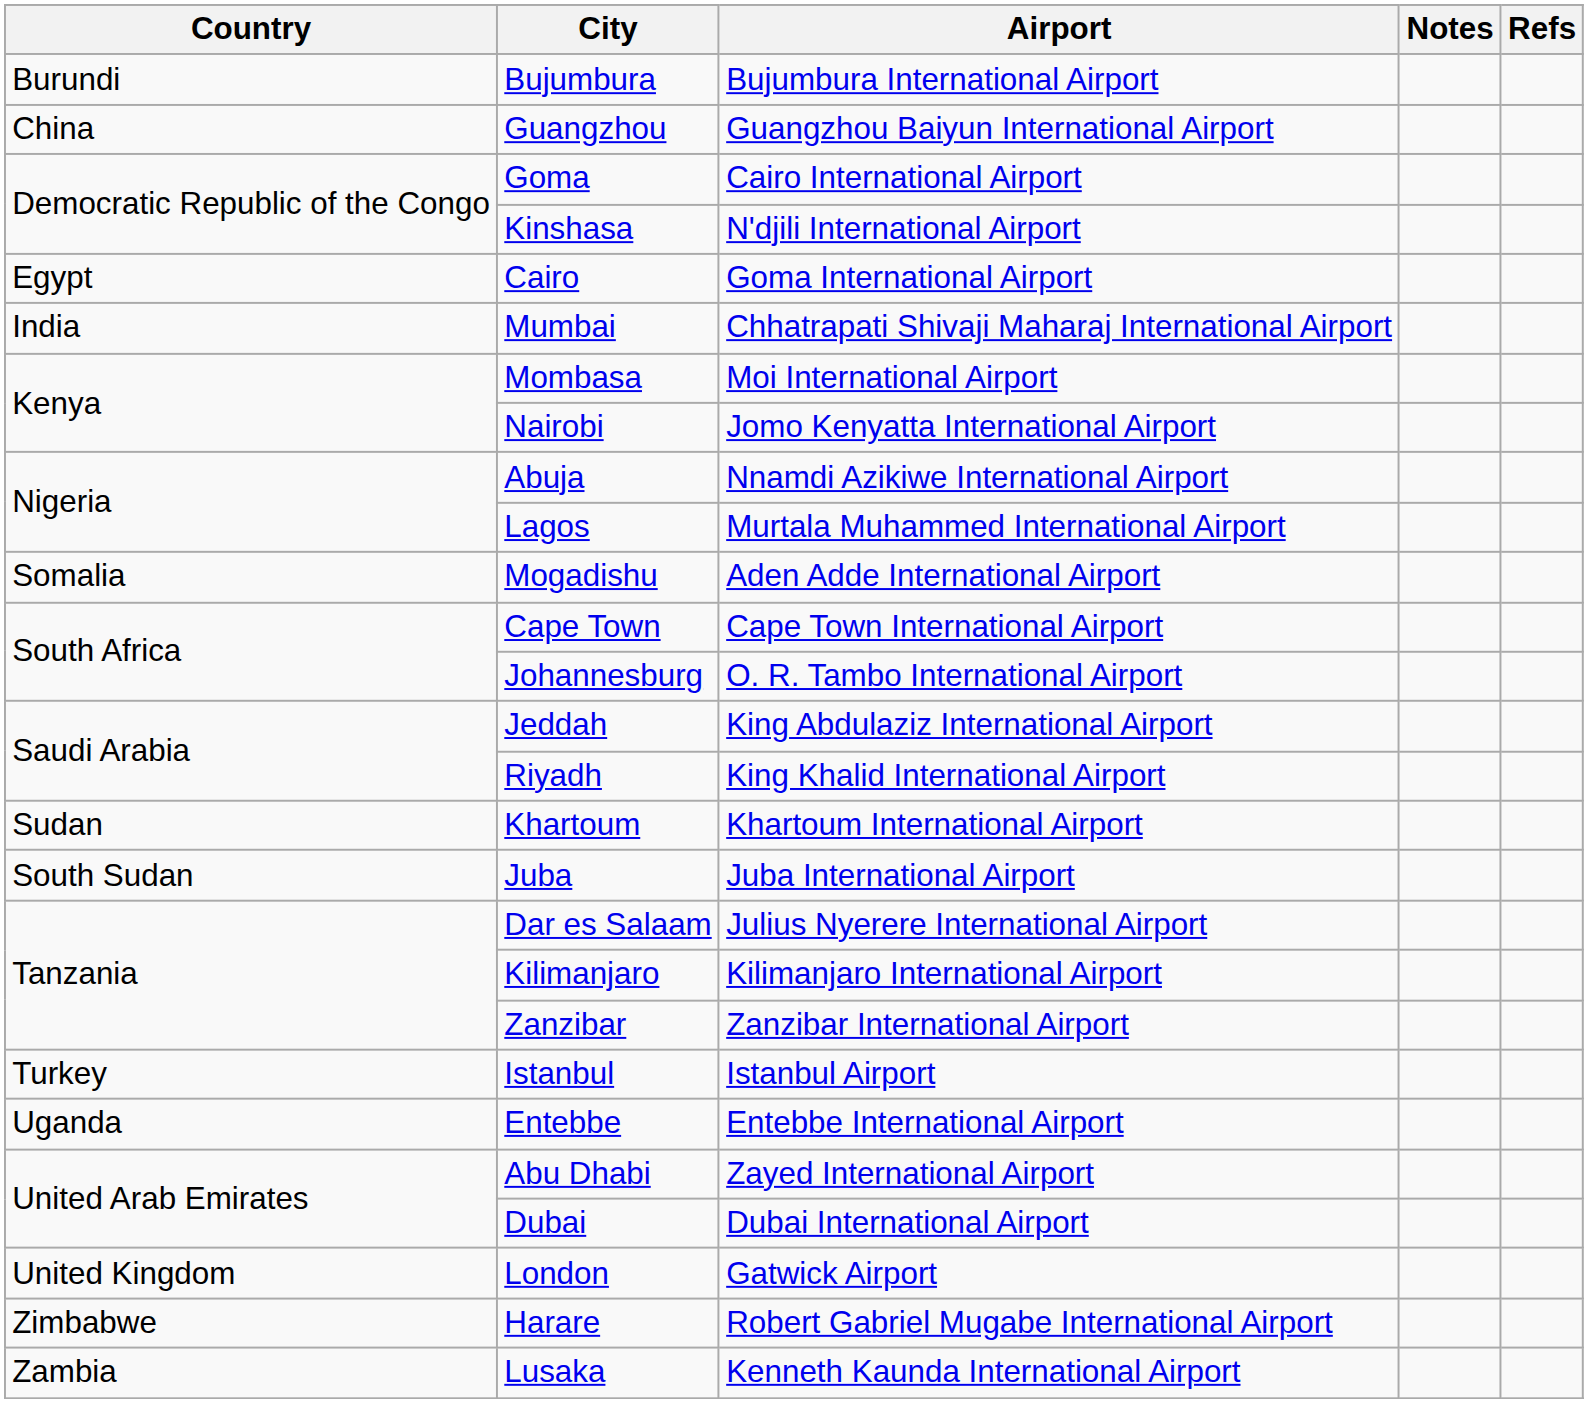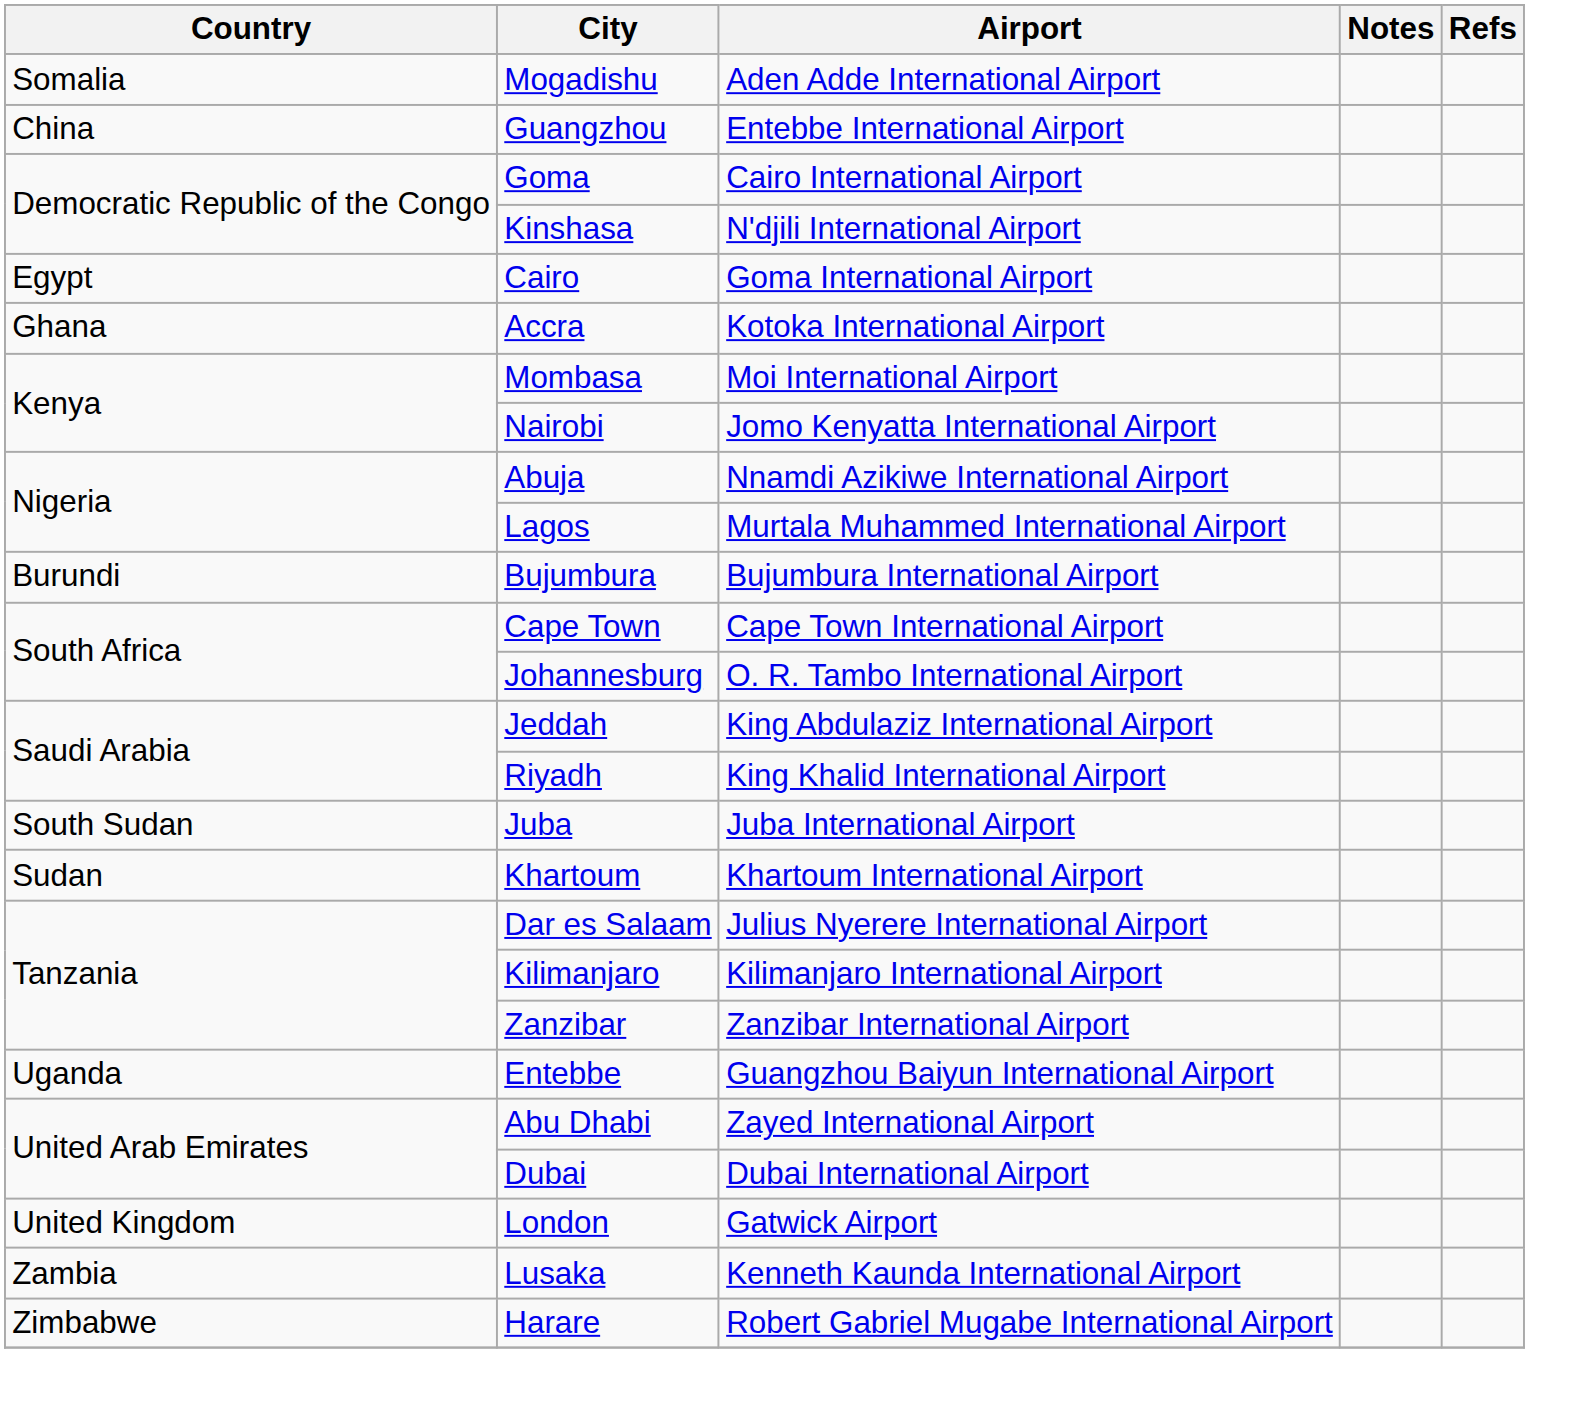rows swapped: Bujumbura <-> Mogadishu
Guangzhou | Airport: Guangzhou Baiyun International Airport -> Entebbe International Airport
- row: India | Mumbai | Chhatrapati Shivaji Maharaj International Airport
+ row: Ghana | Accra | Kotoka International Airport
rows swapped: Juba <-> Khartoum
- row: Turkey | Istanbul | Istanbul Airport
Entebbe | Airport: Entebbe International Airport -> Guangzhou Baiyun International Airport
rows swapped: Lusaka <-> Harare
